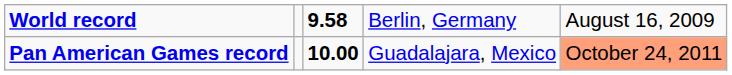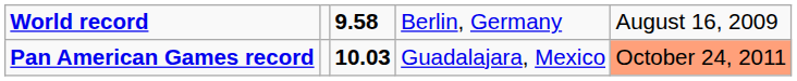Pan American Games record | column 3: 10.00 -> 10.03
